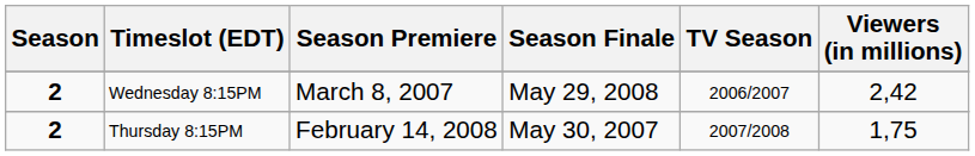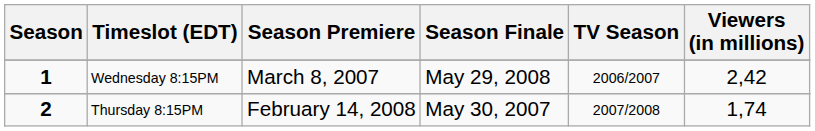Wednesday 8:15PM | Season: 2 -> 1
Thursday 8:15PM | Viewers (in millions): 1,75 -> 1,74
